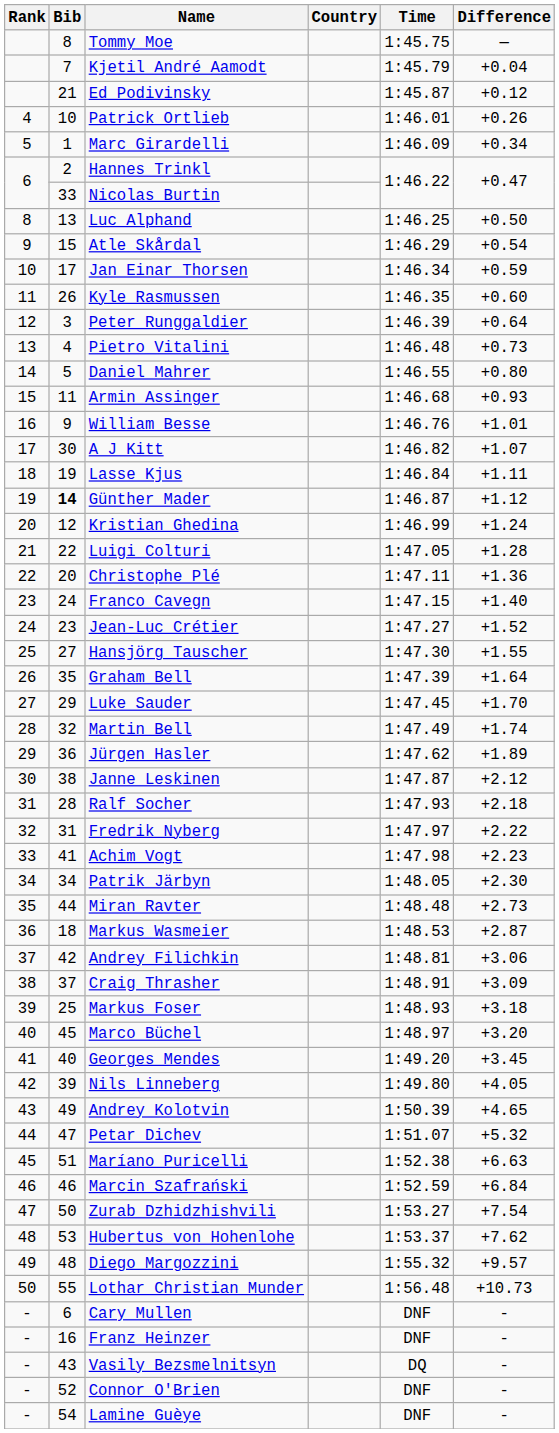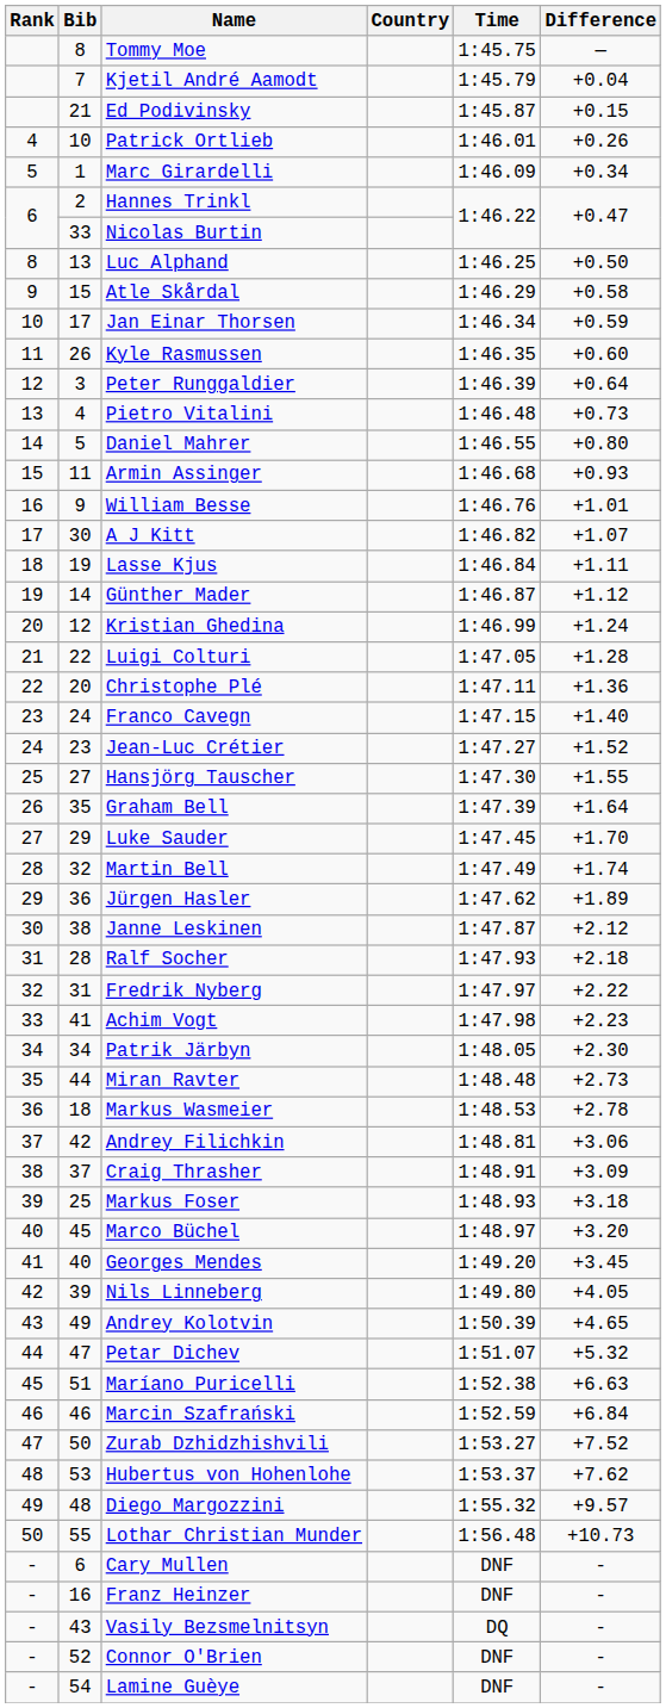Ed Podivinsky | Difference: +0.12 -> +0.15
Atle Skårdal | Difference: +0.54 -> +0.58
Günther Mader | Bib: bold -> normal
Markus Wasmeier | Difference: +2.87 -> +2.78
Zurab Dzhidzhishvili | Difference: +7.54 -> +7.52
